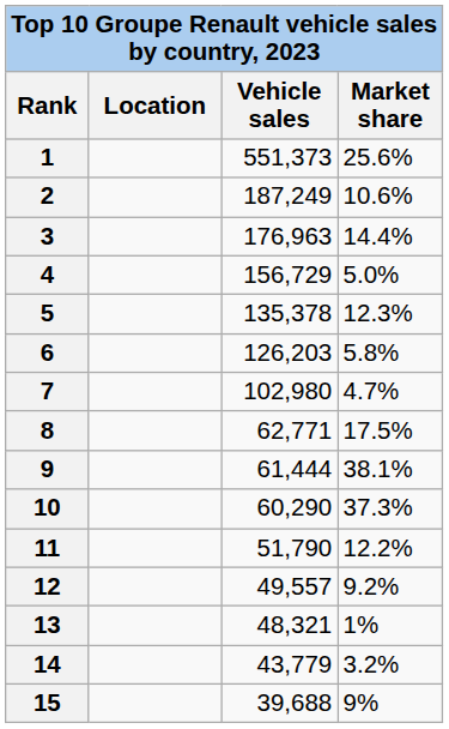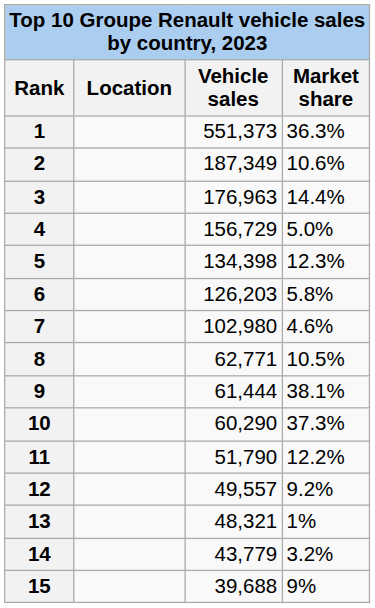1 | Market share: 25.6% -> 36.3%
2 | Vehicle sales: 187,249 -> 187,349
5 | Vehicle sales: 135,378 -> 134,398
7 | Market share: 4.7% -> 4.6%
8 | Market share: 17.5% -> 10.5%
